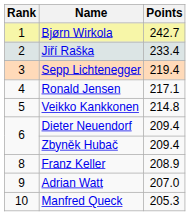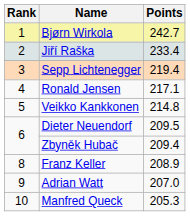Dieter Neuendorf | Points: 209.4 -> 209.5
